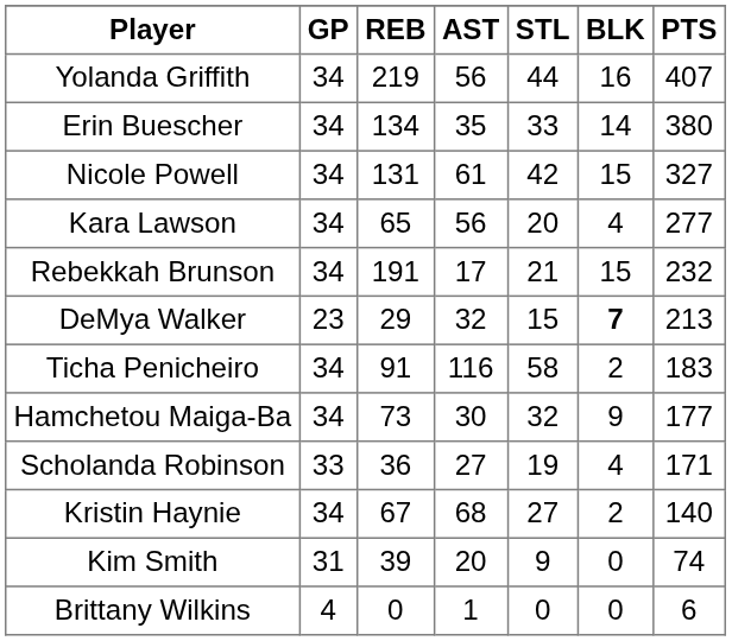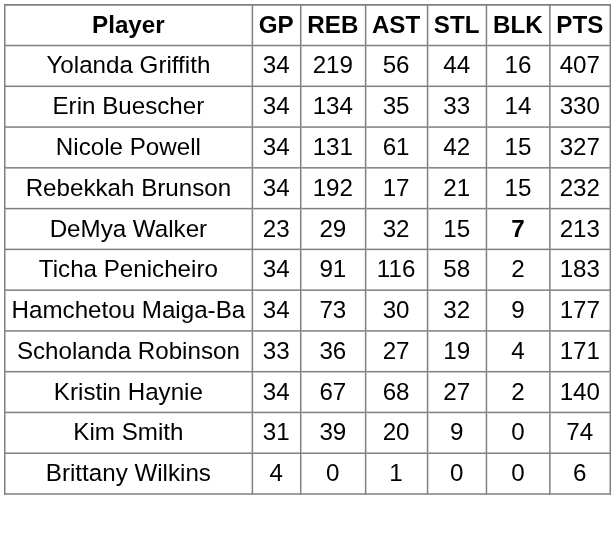Erin Buescher | PTS: 380 -> 330
- row: Kara Lawson | 34 | 65 | 56 | 20 | 4 | 277
Rebekkah Brunson | REB: 191 -> 192
